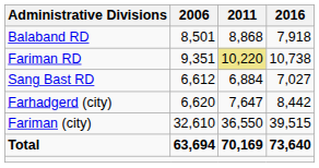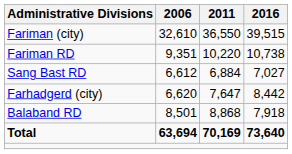rows swapped: Balaband RD <-> Fariman (city)
Fariman RD | 2011: khaki background -> no background
